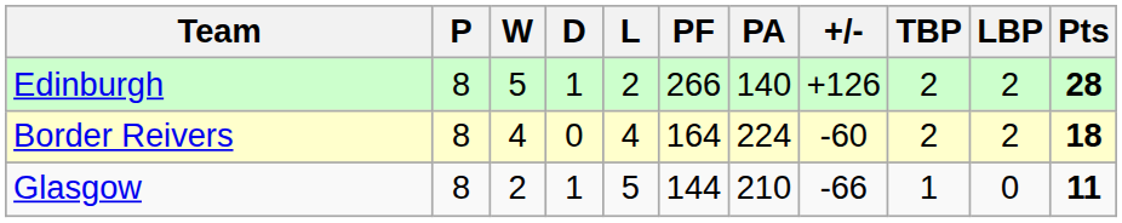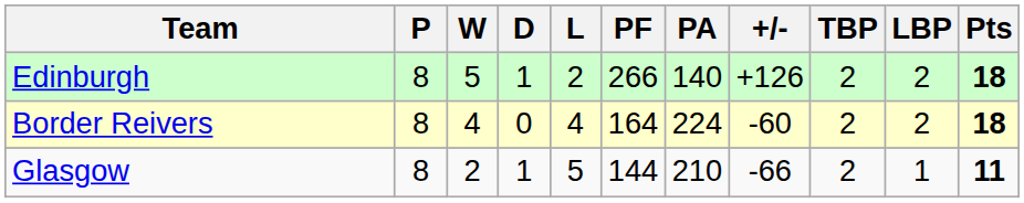Edinburgh | Pts: 28 -> 18
Glasgow | TBP: 1 -> 2
Glasgow | LBP: 0 -> 1
